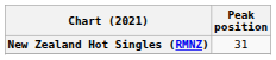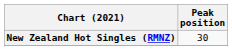New Zealand Hot Singles (RMNZ) | Peak position: 31 -> 30
